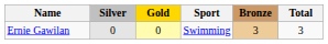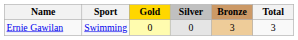columns swapped: Sport <-> Silver
